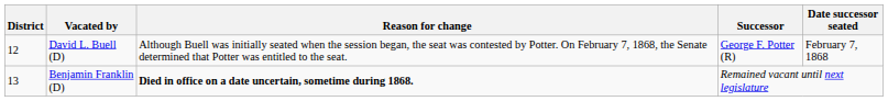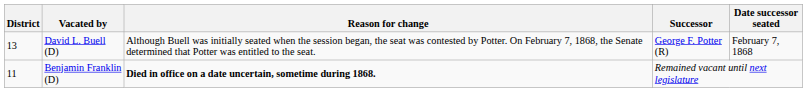David L. Buell (D) | District: 12 -> 13
Benjamin Franklin (D) | District: 13 -> 11
